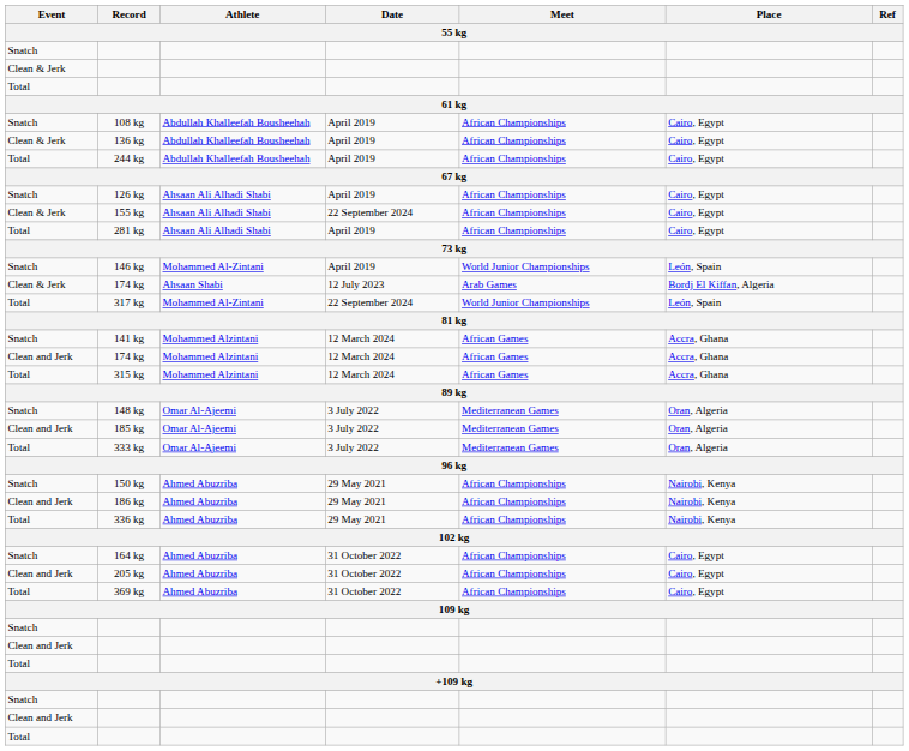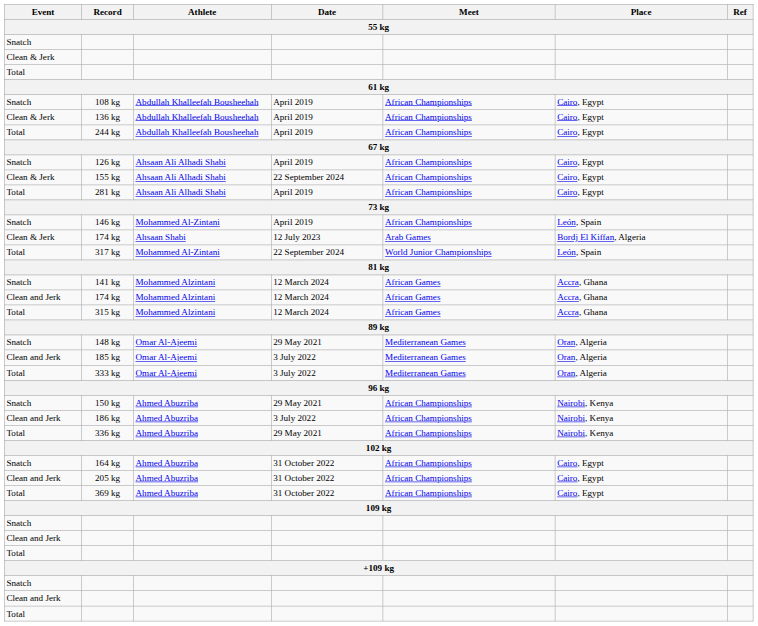146 kg | Meet: World Junior Championships -> African Championships
148 kg | Date: 3 July 2022 -> 29 May 2021
186 kg | Date: 29 May 2021 -> 3 July 2022
